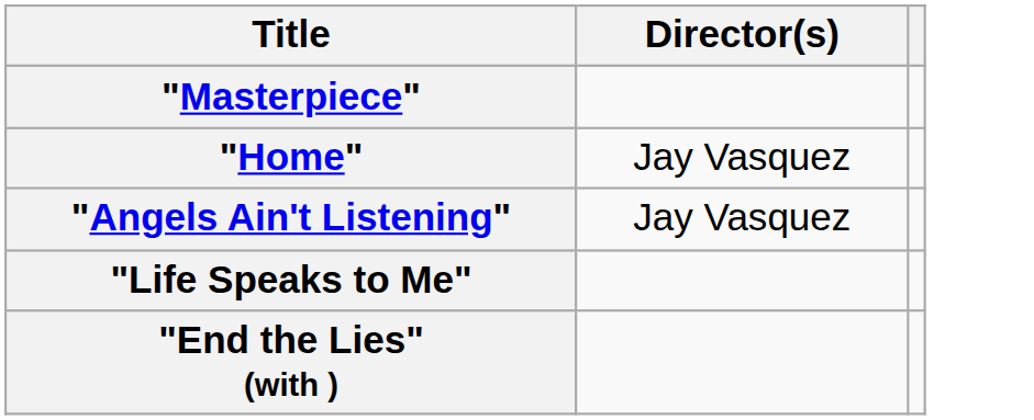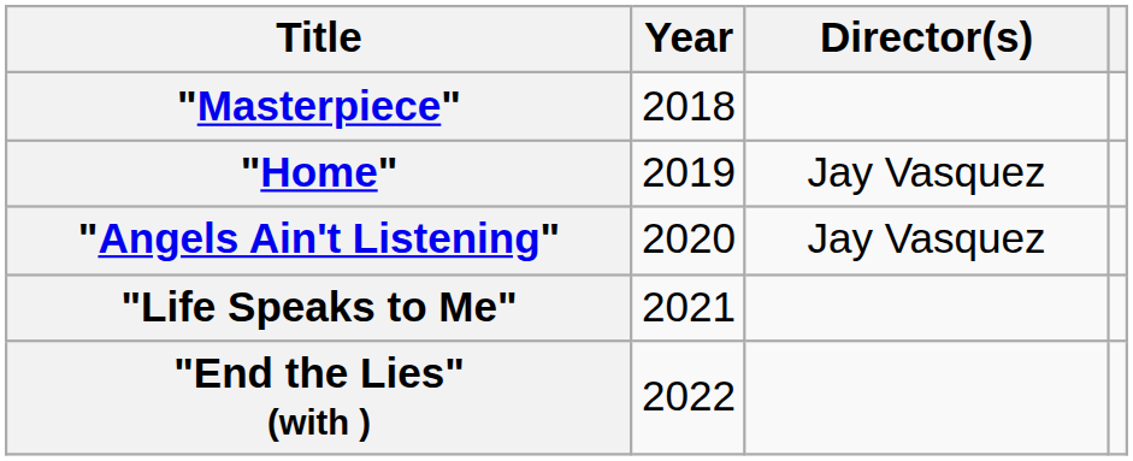+ column: Year | 2018 | 2019 | 2020 | 2021 | 2022
